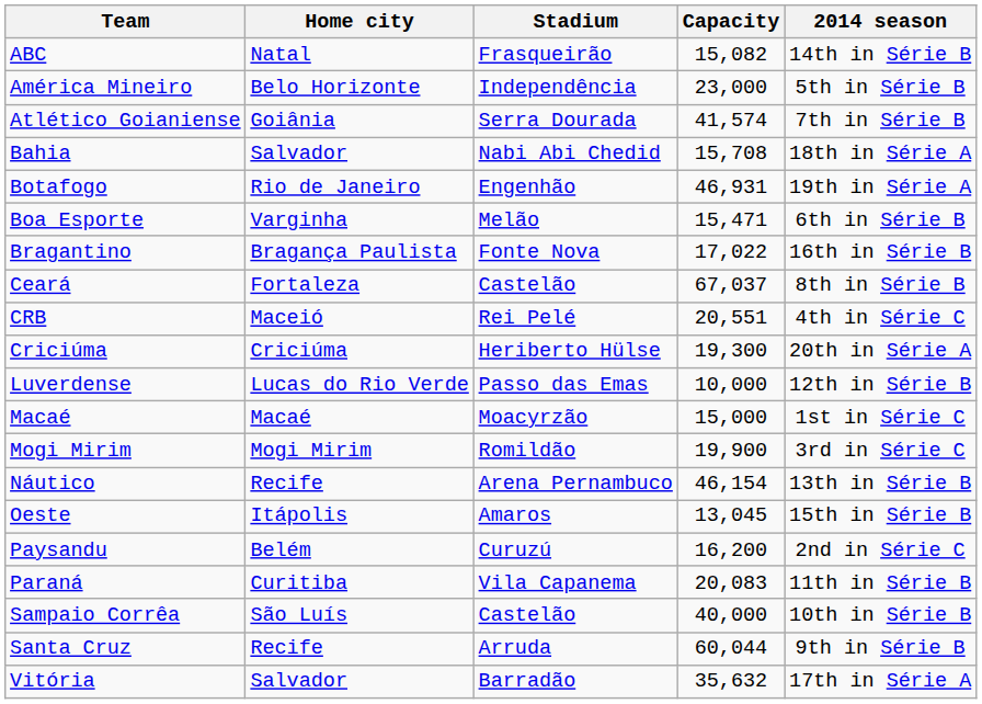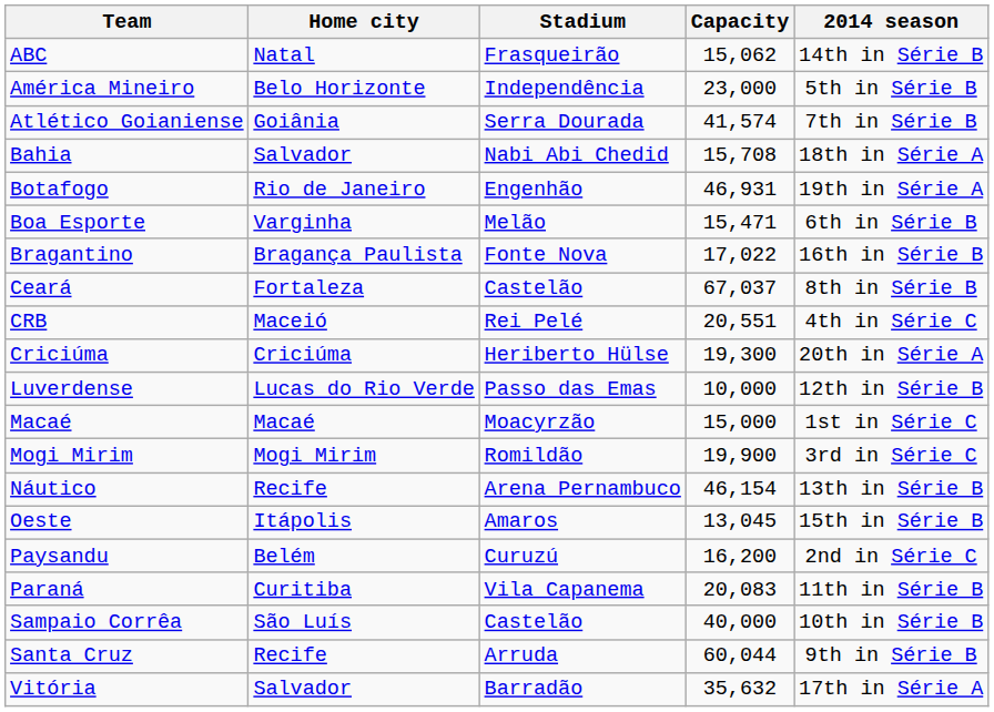ABC | Capacity: 15,082 -> 15,062
